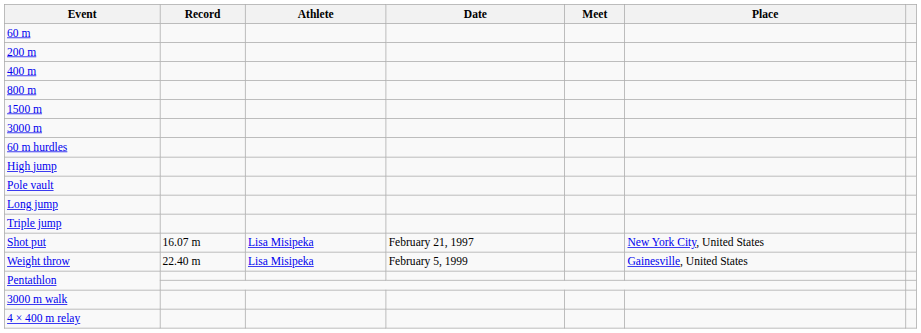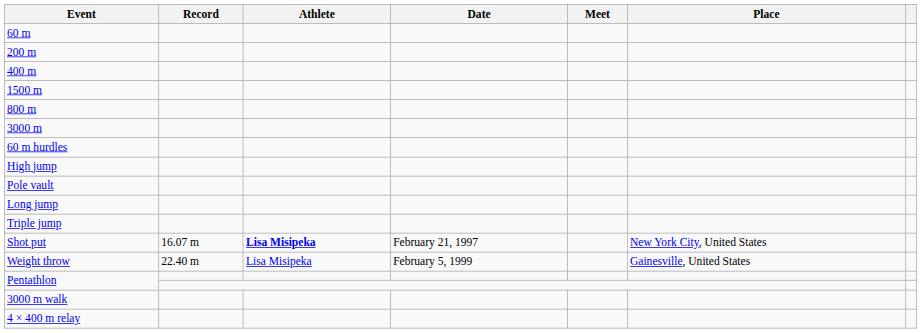rows swapped: 800 m <-> 1500 m
Shot put | Athlete: normal -> bold
